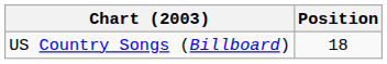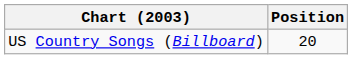US Country Songs (Billboard) | Position: 18 -> 20
